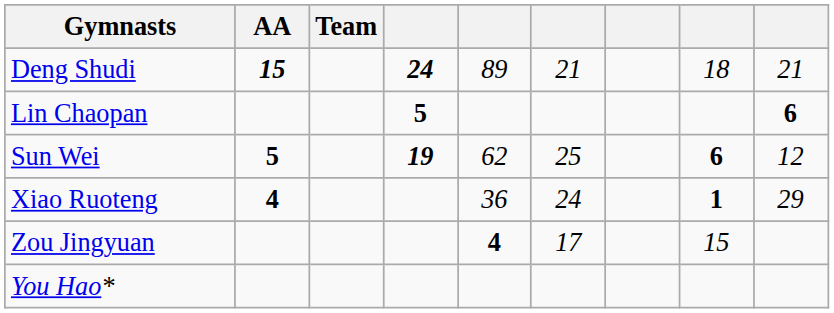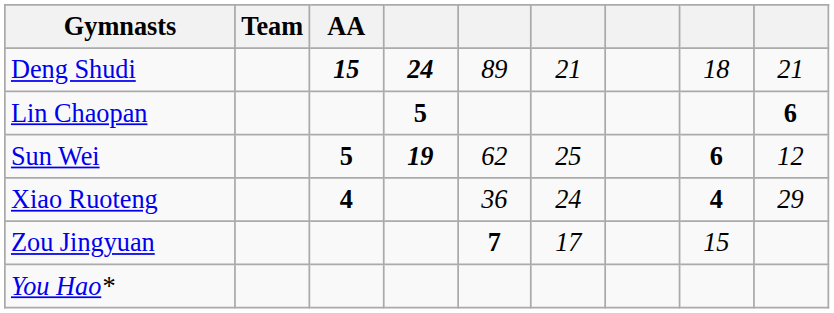columns swapped: Team <-> AA
Xiao Ruoteng | column 8: 1 -> 4
Zou Jingyuan | column 5: 4 -> 7
